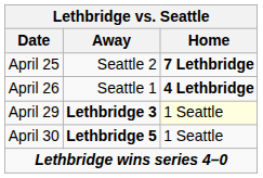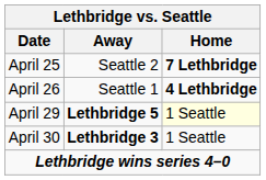April 29 | Away: Lethbridge 3 -> Lethbridge 5
April 30 | Away: Lethbridge 5 -> Lethbridge 3
